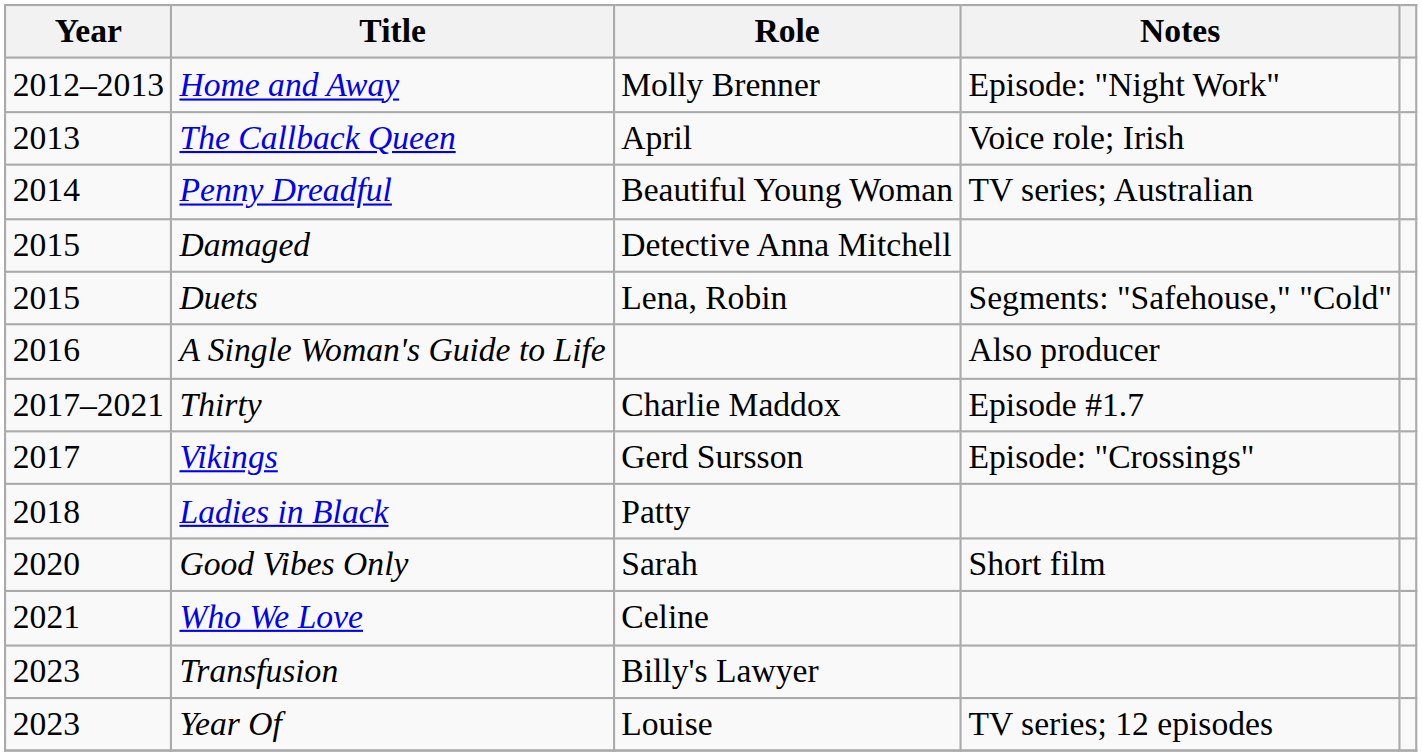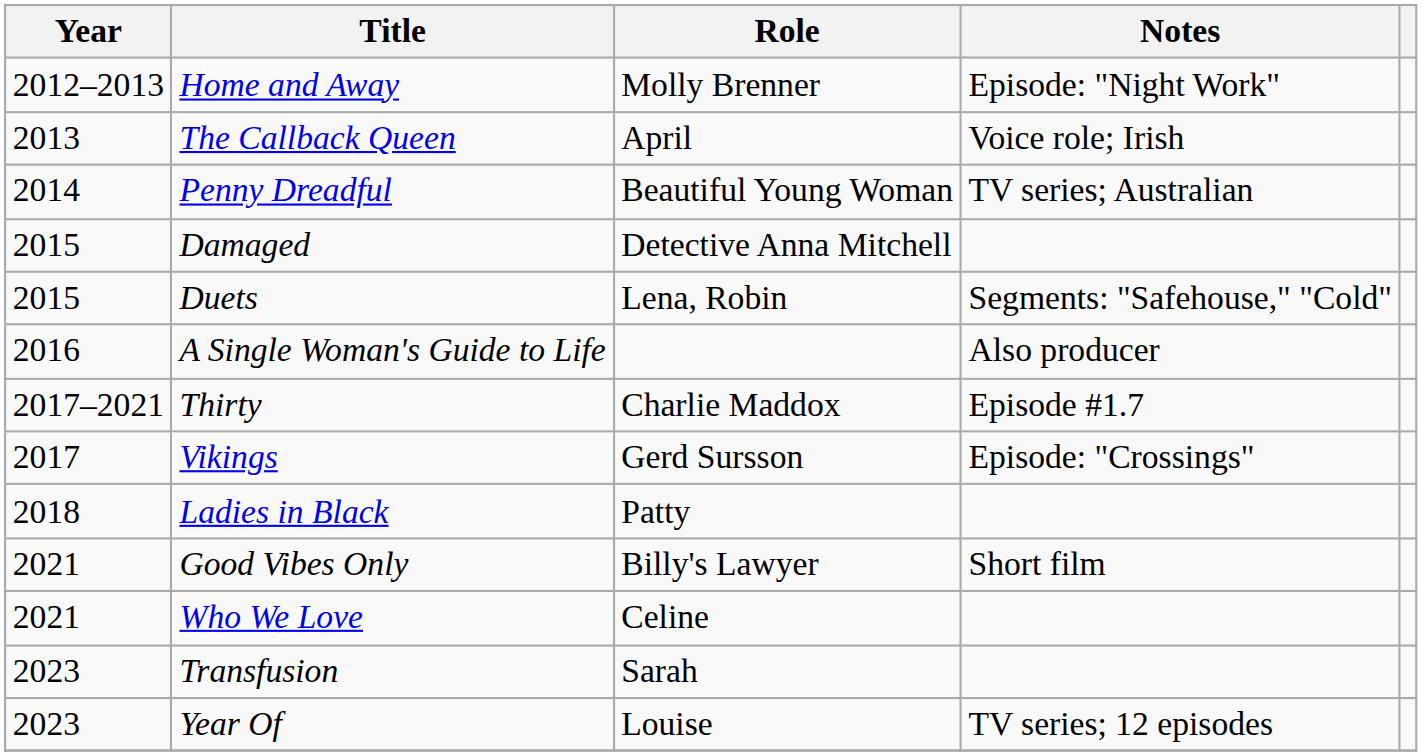Good Vibes Only | Year: 2020 -> 2021
Good Vibes Only | Role: Sarah -> Billy's Lawyer
Transfusion | Role: Billy's Lawyer -> Sarah
